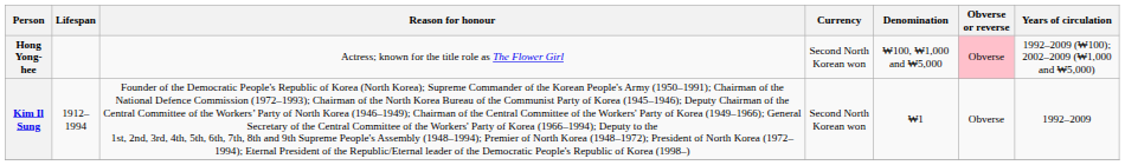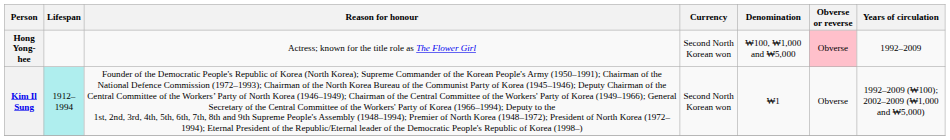Hong Yong-hee | Years of circulation: 1992–2009 (₩100); 2002–2009 (₩1,000 and ₩5,000) -> 1992–2009
Kim Il Sung | Lifespan: no background -> paleturquoise background
Kim Il Sung | Years of circulation: 1992–2009 -> 1992–2009 (₩100); 2002–2009 (₩1,000 and ₩5,000)
